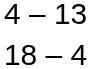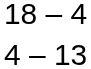rows swapped: 4 – 13 <-> 18 – 4
